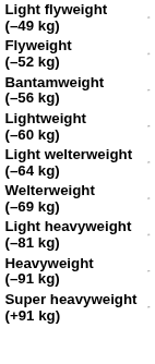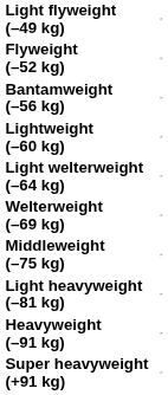+ row: Middleweight (–75 kg)
